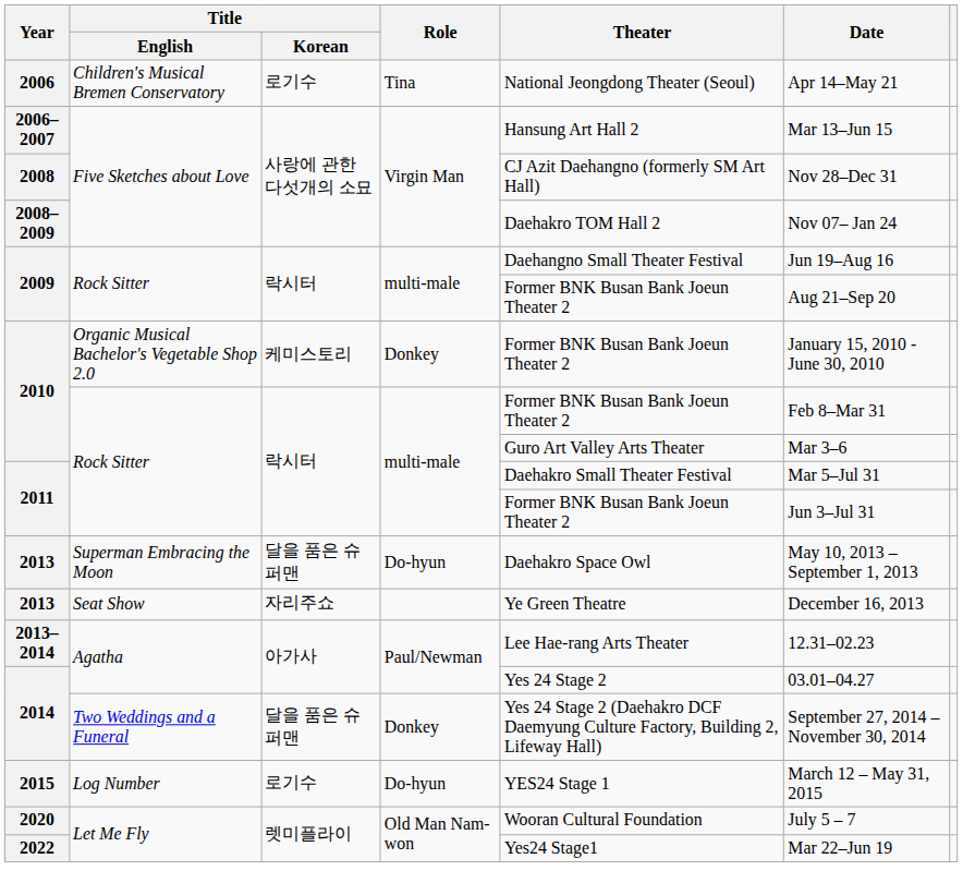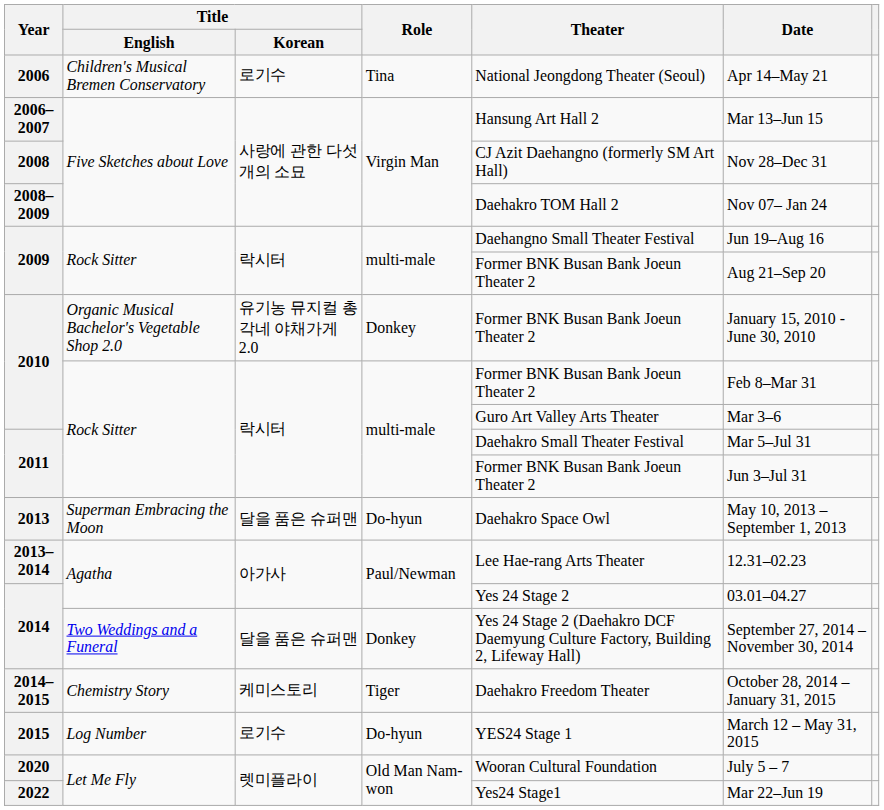2010 / Organic Musical Bachelor's Vegetable Shop 2.0 | Title / Korean: 케미스토리 -> 유기농 뮤지컬 총각네 야채가게 2.0
- row: 2013 | Seat Show | 자리주쇼 | Ye Green Theatre | December 16, 2013
+ row: 2014–2015 | Chemistry Story | 케미스토리 | Tiger | Daehakro Freedom Theater | October 28, 2014 – January 31, 2015
